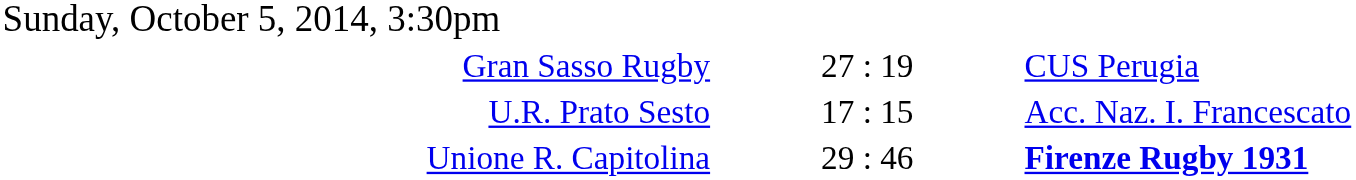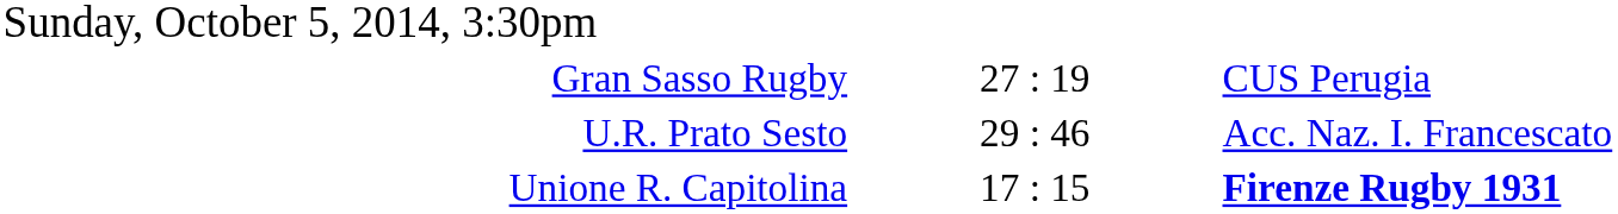U.R. Prato Sesto | column 2: 17 : 15 -> 29 : 46
Unione R. Capitolina | column 2: 29 : 46 -> 17 : 15
